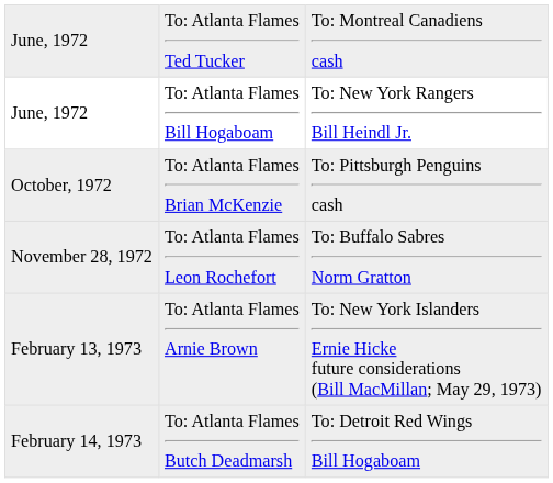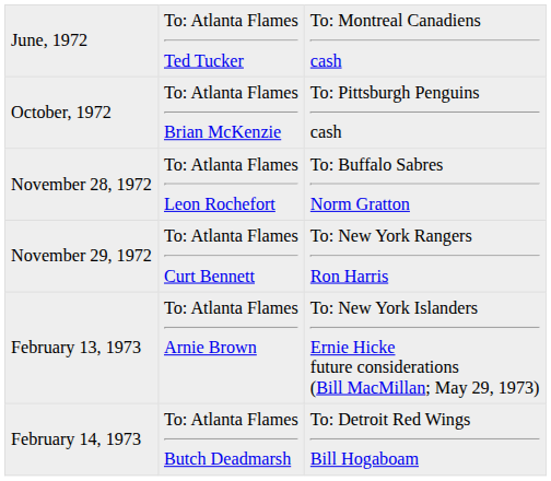- row: June, 1972 | To: Atlanta Flames Bill Hogaboam | To: New York Rangers Bill Heindl Jr.
+ row: November 29, 1972 | To: Atlanta Flames Curt Bennett | To: New York Rangers Ron Harris
